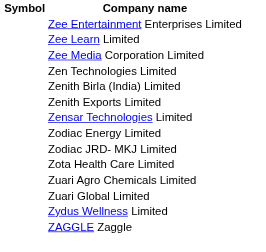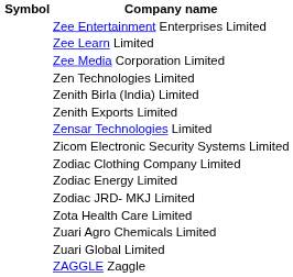+ row: Zicom Electronic Security Systems Limited
+ row: Zodiac Clothing Company Limited
- row: Zydus Wellness Limited
